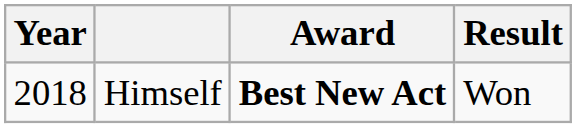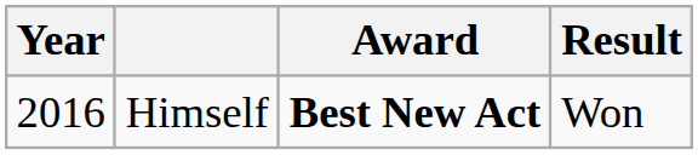Himself | Year: 2018 -> 2016
